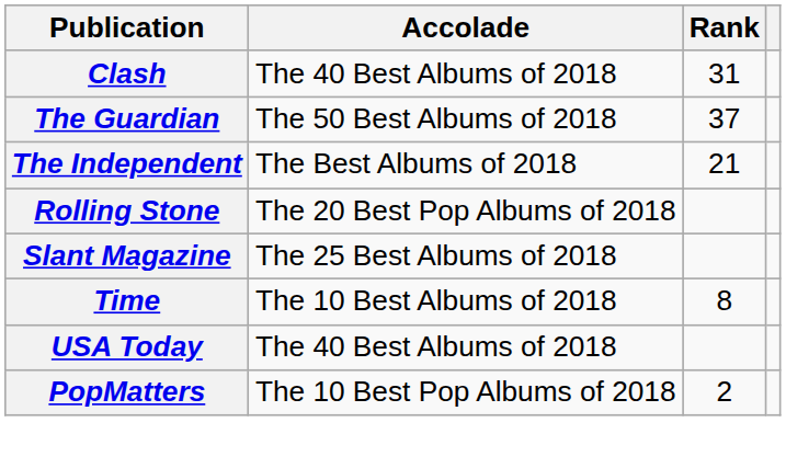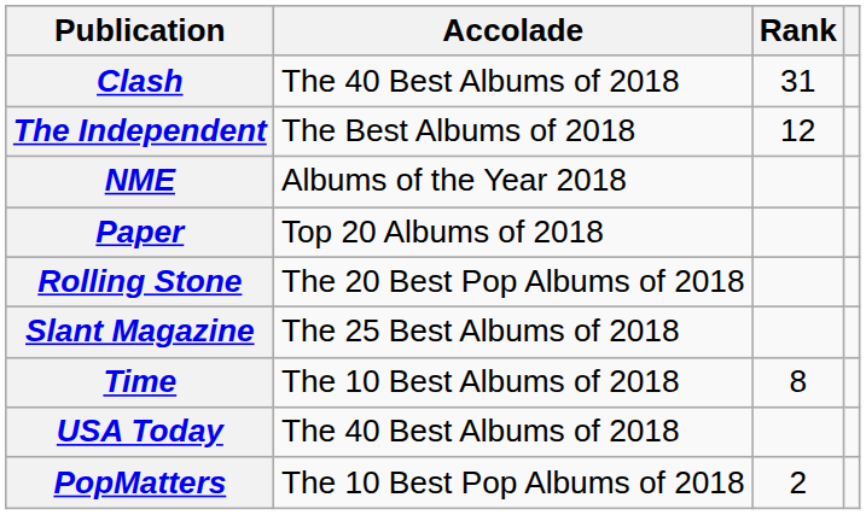- row: The Guardian | The 50 Best Albums of 2018 | 37
The Independent | Rank: 21 -> 12
+ row: NME | Albums of the Year 2018
+ row: Paper | Top 20 Albums of 2018
